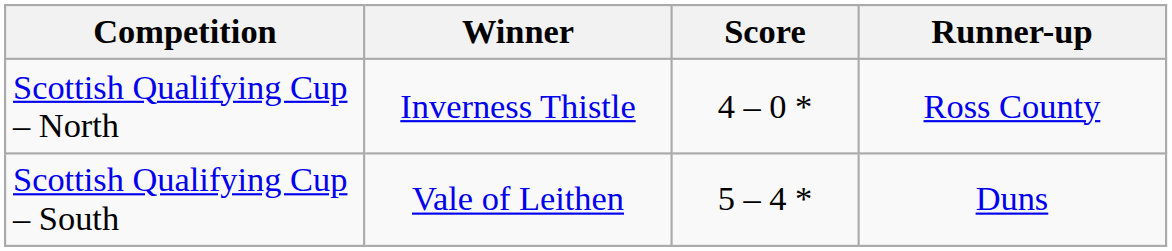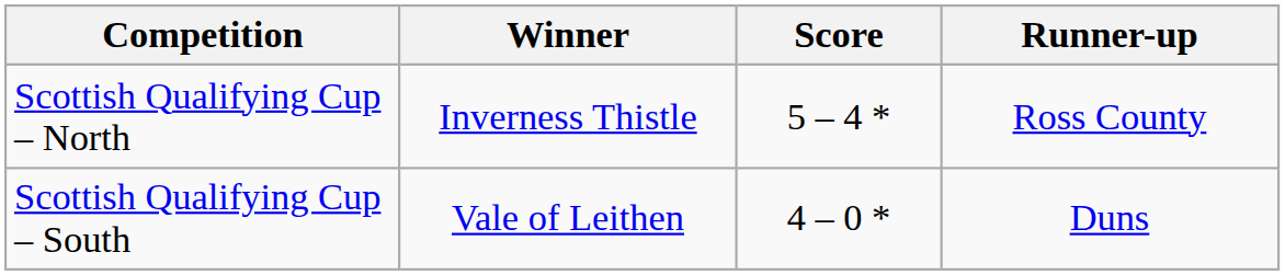Scottish Qualifying Cup – North | Score: 4 – 0 * -> 5 – 4 *
Scottish Qualifying Cup – South | Score: 5 – 4 * -> 4 – 0 *
